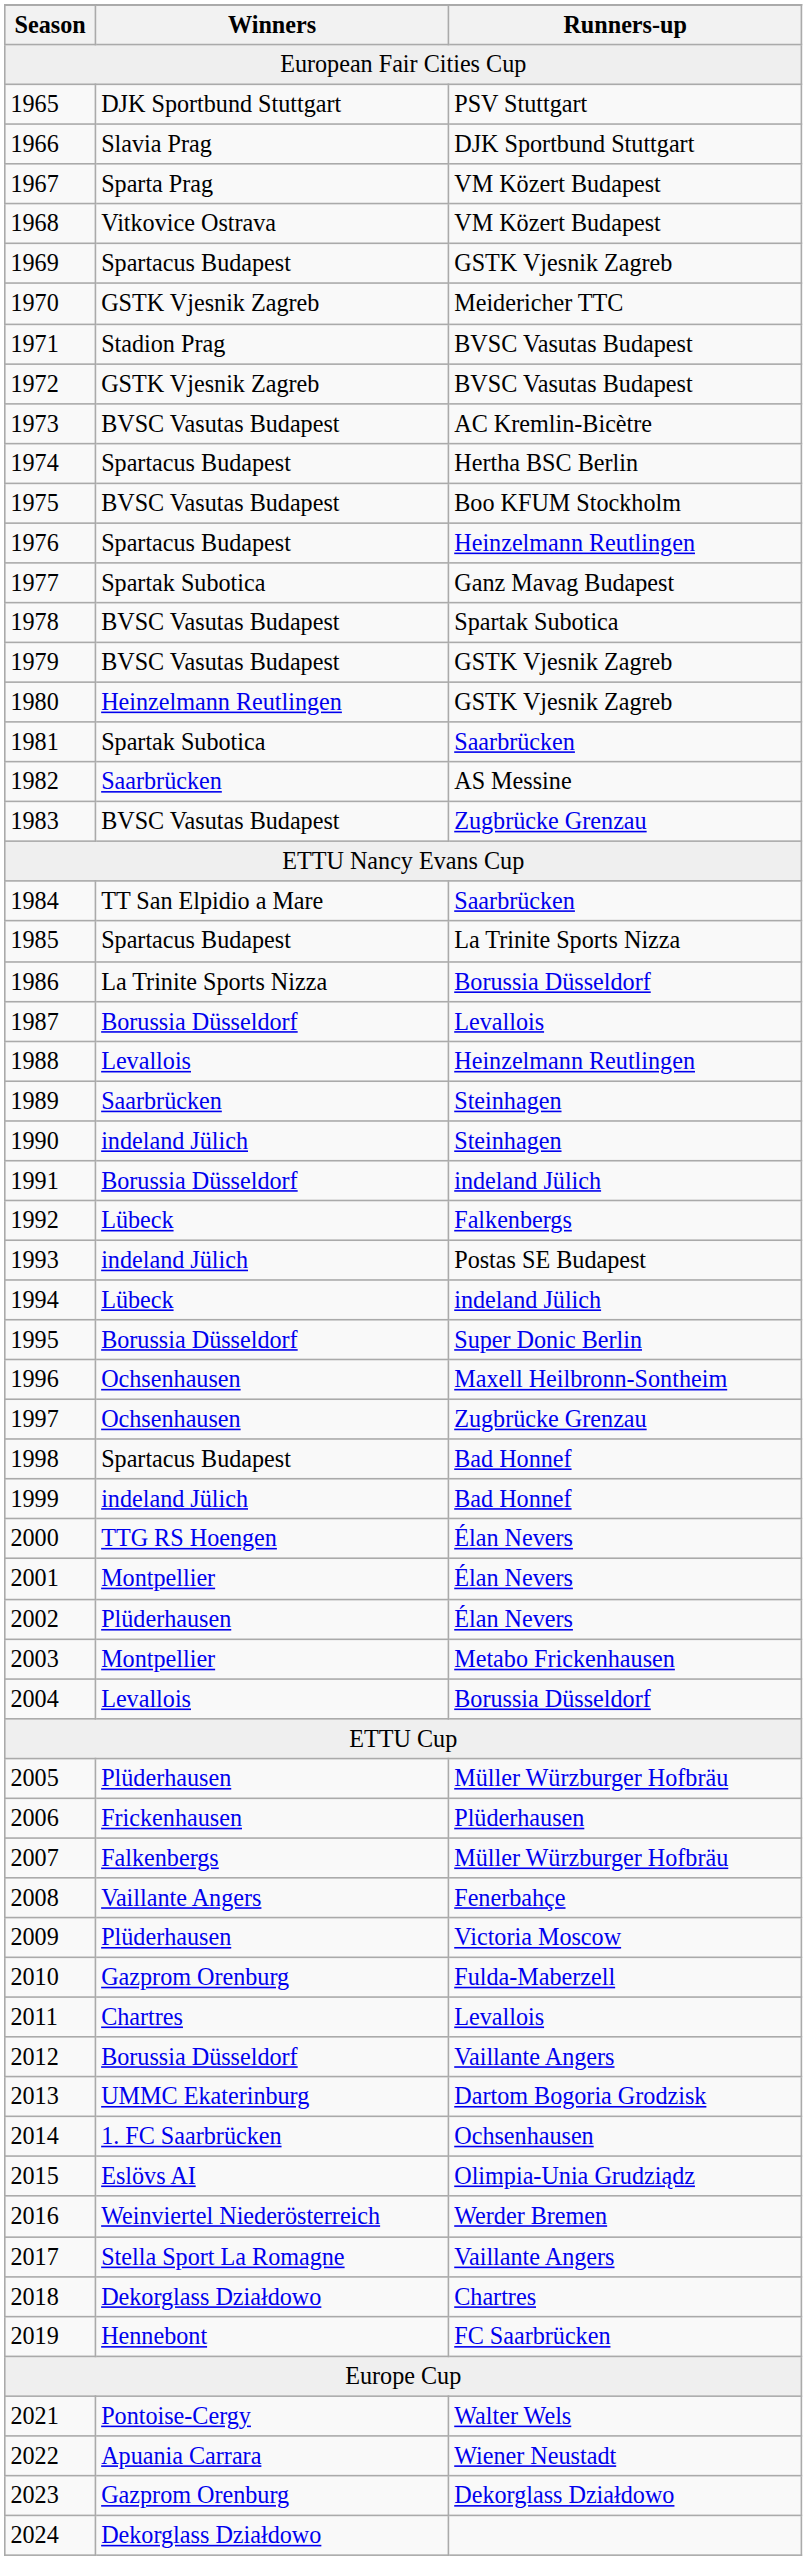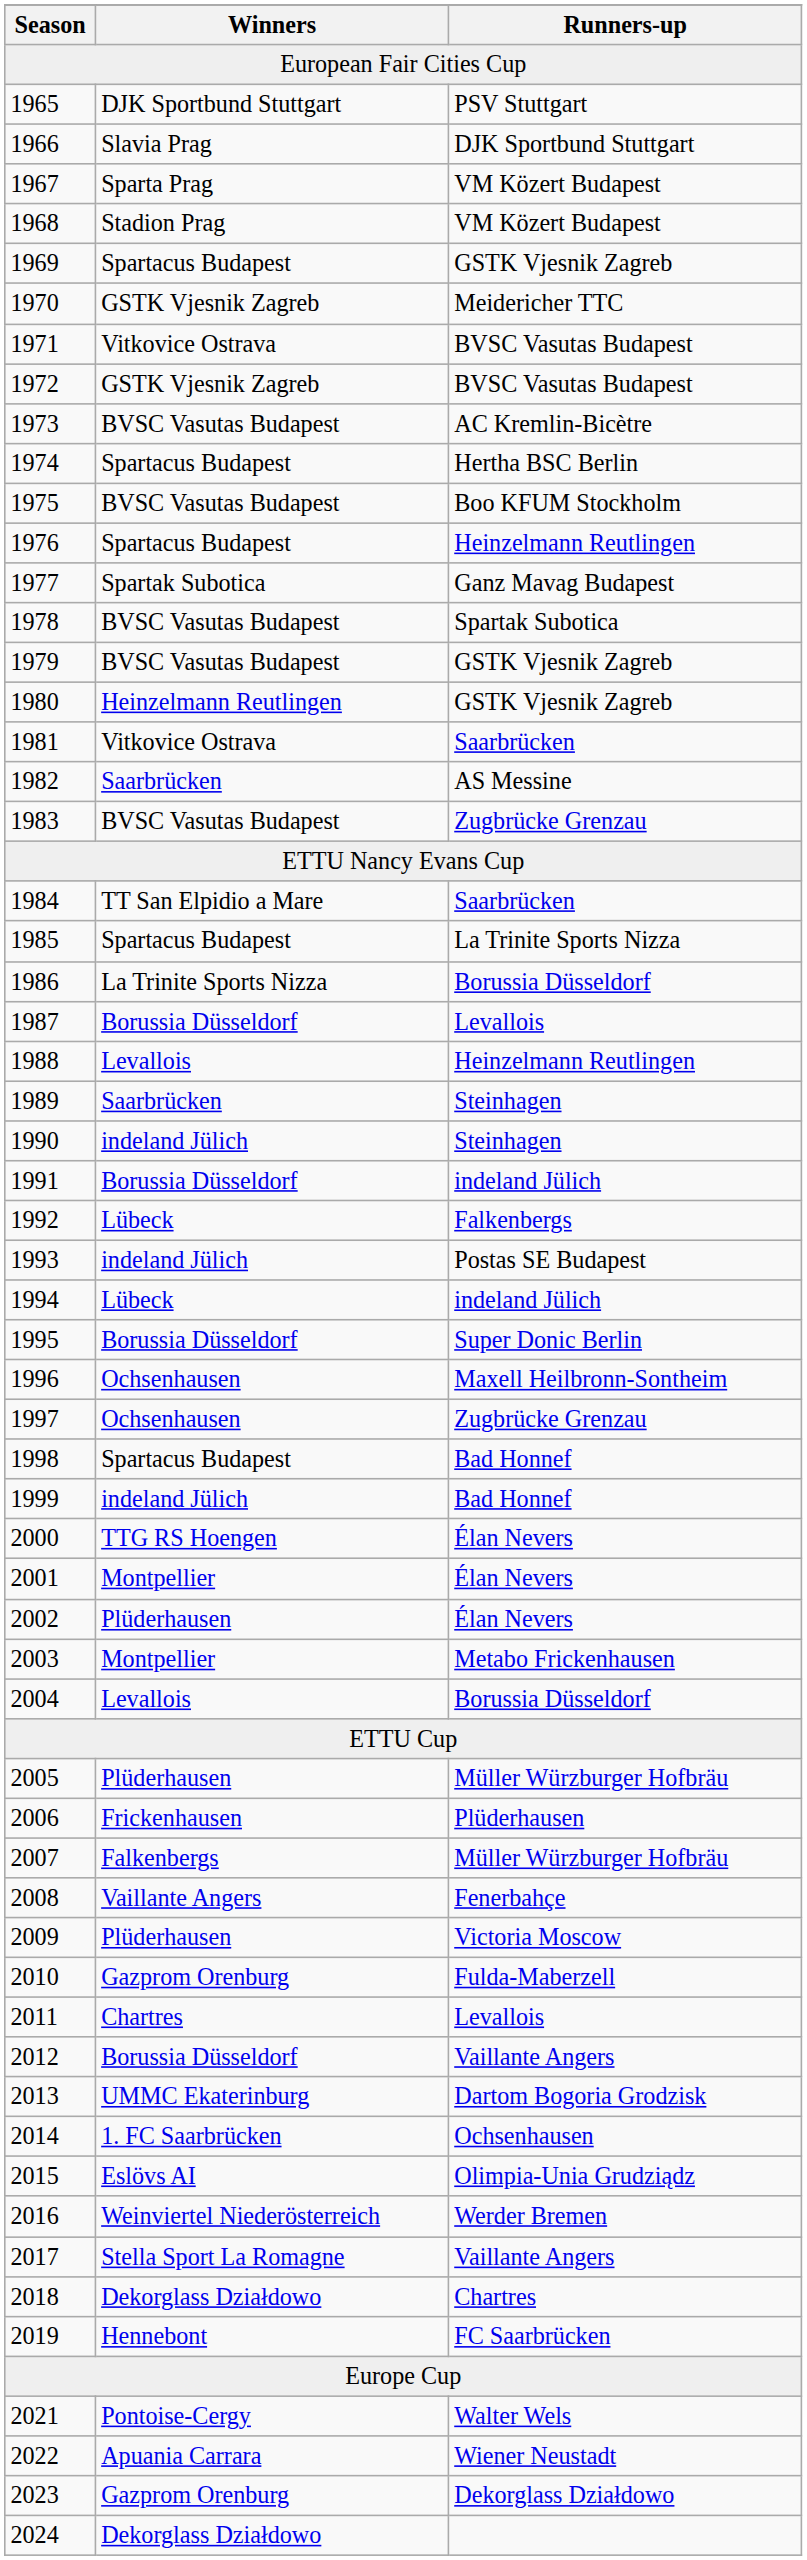1968 | Winners: Vitkovice Ostrava -> Stadion Prag
1971 | Winners: Stadion Prag -> Vitkovice Ostrava
1981 | Winners: Spartak Subotica -> Vitkovice Ostrava
